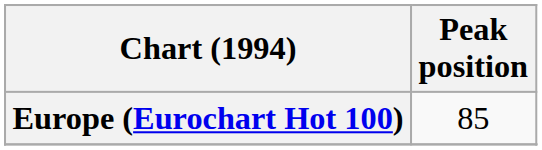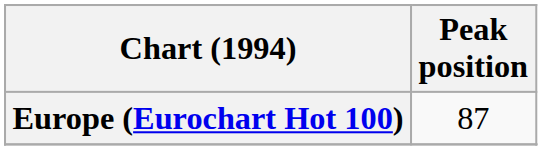Europe (Eurochart Hot 100) | Peak position: 85 -> 87
